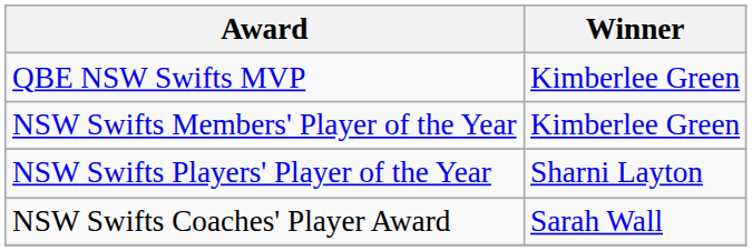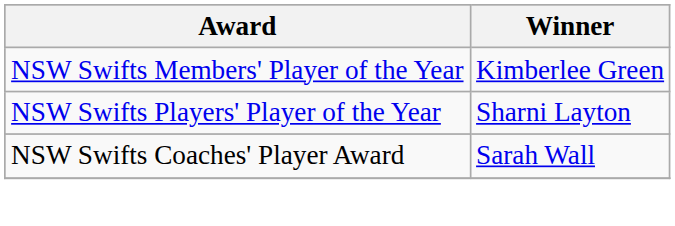- row: QBE NSW Swifts MVP | Kimberlee Green
